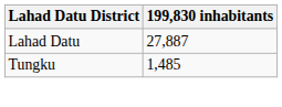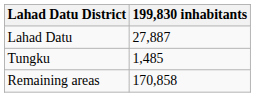+ row: Remaining areas | 170,858
